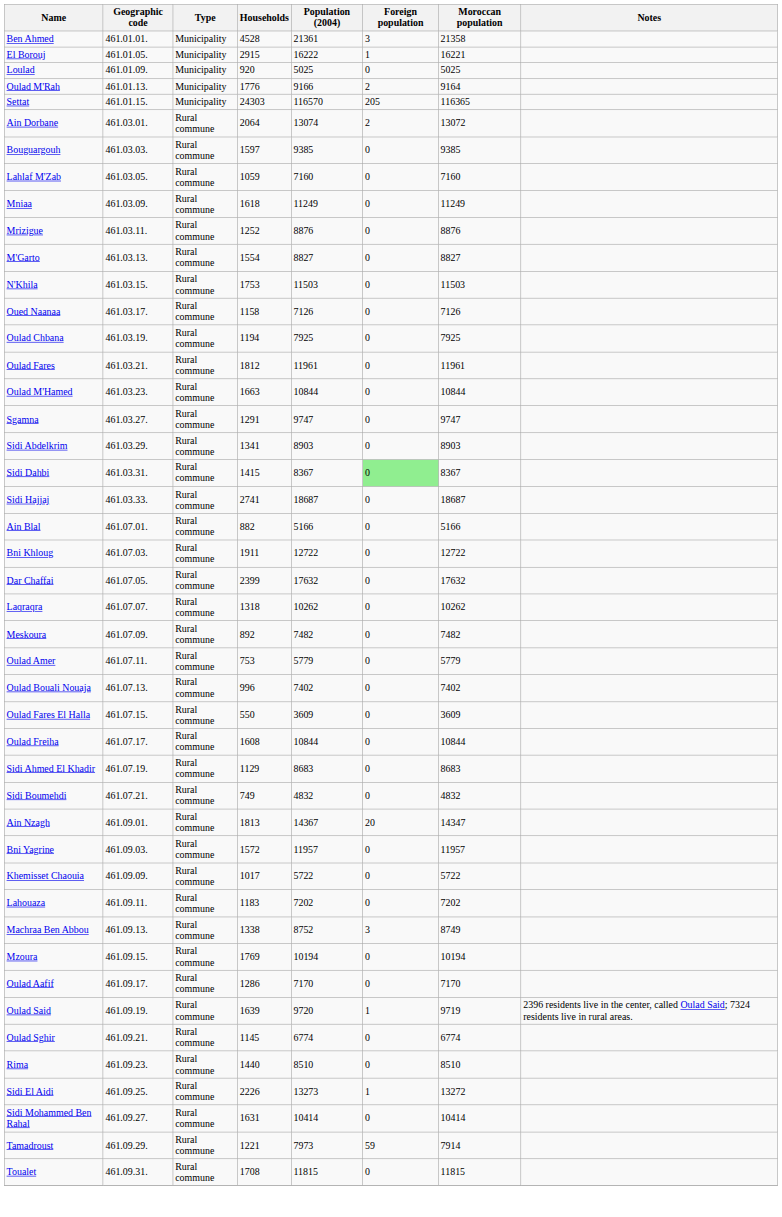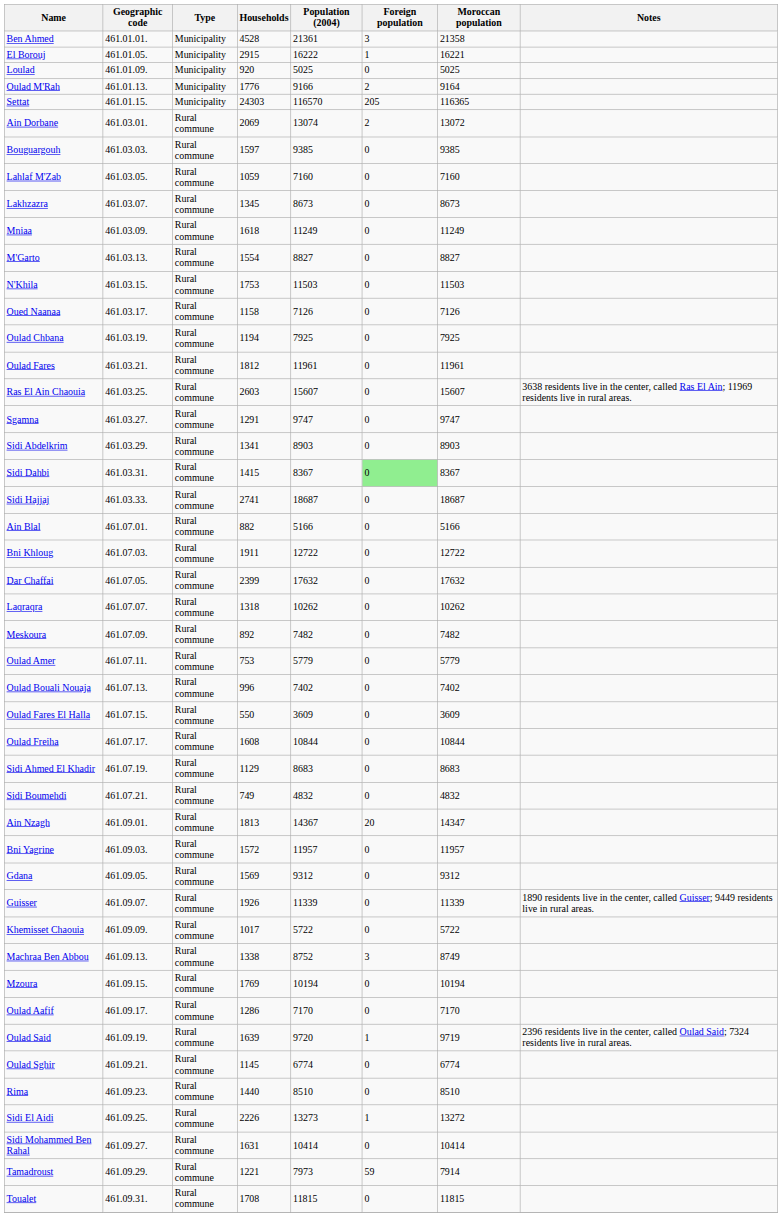Ain Dorbane | Households: 2064 -> 2069
+ row: Lakhzazra | 461.03.07. | Rural commune | 1345 | 8673 | 0 | 8673
- row: Mrizigue | 461.03.11. | Rural commune | 1252 | 8876 | 0 | 8876
- row: Oulad M'Hamed | 461.03.23. | Rural commune | 1663 | 10844 | 0 | 10844
+ row: Ras El Ain Chaouia | 461.03.25. | Rural commune | 2603 | 15607 | 0 | 15607 | 3638 residents live in the center, called Ras El Ain; 11969 residents live in rural areas.
+ row: Gdana | 461.09.05. | Rural commune | 1569 | 9312 | 0 | 9312
+ row: Guisser | 461.09.07. | Rural commune | 1926 | 11339 | 0 | 11339 | 1890 residents live in the center, called Guisser; 9449 residents live in rural areas.
- row: Lahouaza | 461.09.11. | Rural commune | 1183 | 7202 | 0 | 7202
